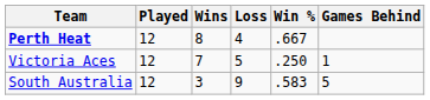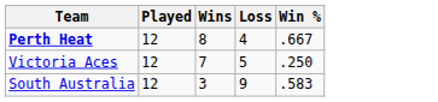- column: Games Behind | 1 | 5
